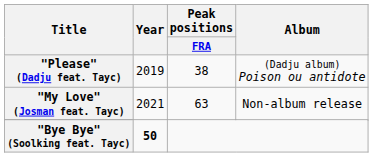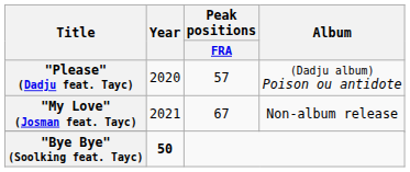"Please" (Dadju feat. Tayc) | Year: 2019 -> 2020
"Please" (Dadju feat. Tayc) | Peak positions / FRA: 38 -> 57
"My Love" (Josman feat. Tayc) | Peak positions / FRA: 63 -> 67
